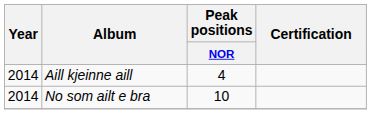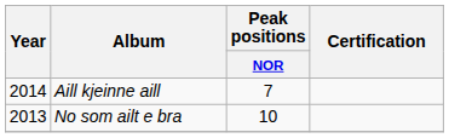Aill kjeinne aill | Peak positions / NOR: 4 -> 7
No som ailt e bra | Year: 2014 -> 2013
